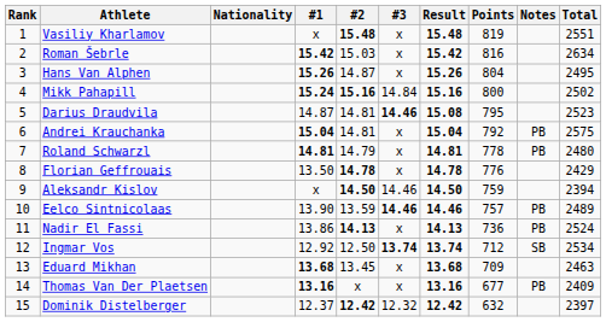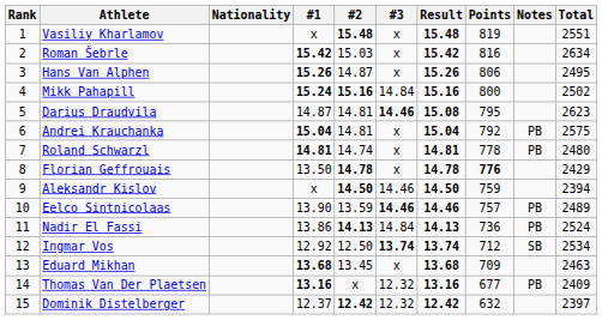Hans Van Alphen | Points: 804 -> 806
Darius Draudvila | Total: 2523 -> 2623
Roland Schwarzl | #2: 14.79 -> 14.74
Florian Geffrouais | Points: normal -> bold
Nadir El Fassi | #3: x -> 14.84
Thomas Van Der Plaetsen | #3: x -> 12.32
